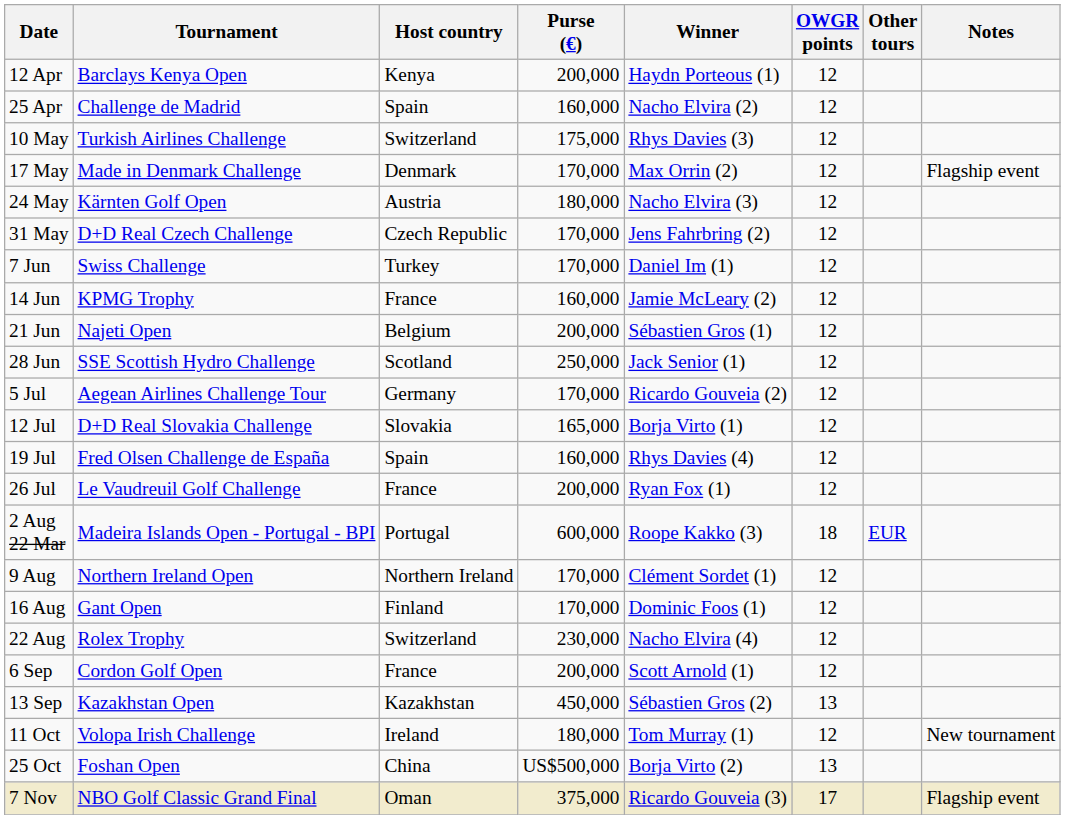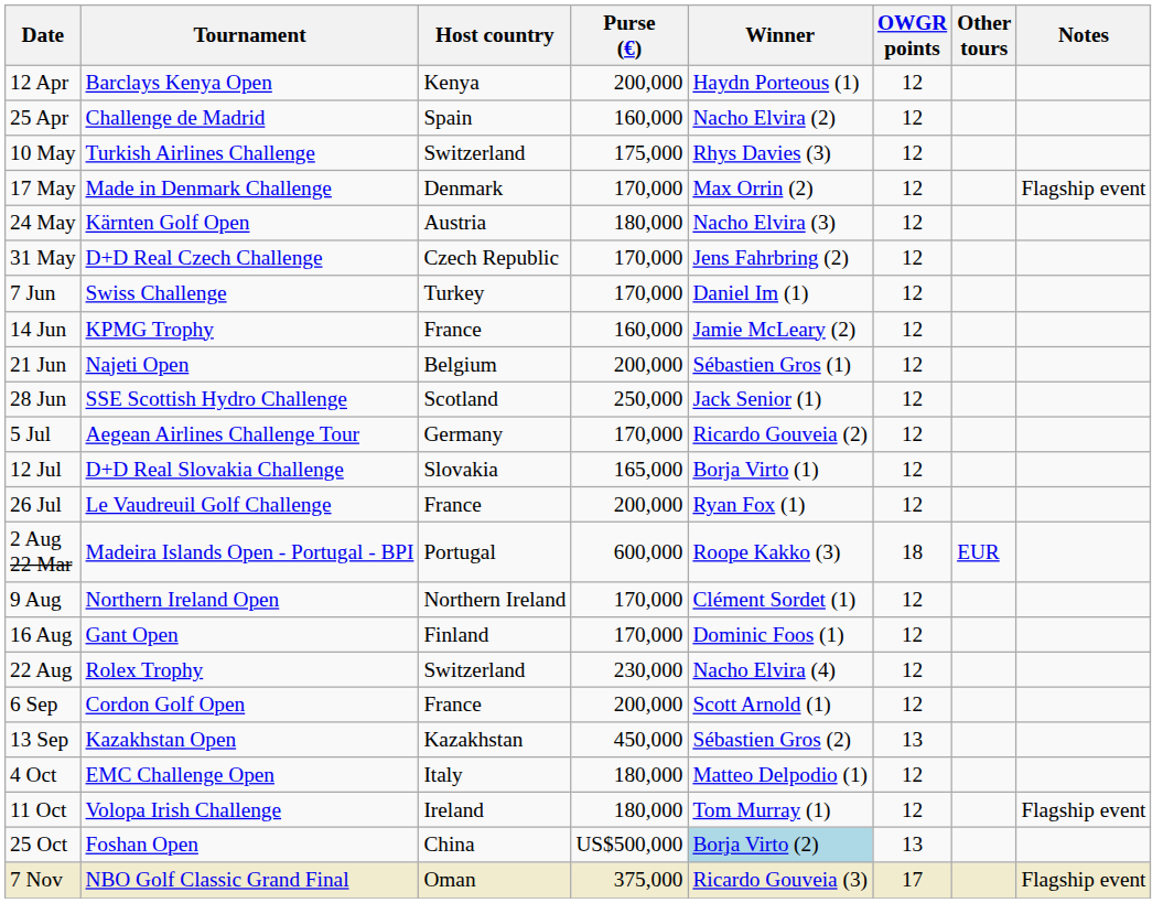- row: 19 Jul | Fred Olsen Challenge de España | Spain | 160,000 | Rhys Davies (4) | 12
+ row: 4 Oct | EMC Challenge Open | Italy | 180,000 | Matteo Delpodio (1) | 12
11 Oct | Notes: New tournament -> Flagship event
25 Oct | Winner: no background -> lightblue background
